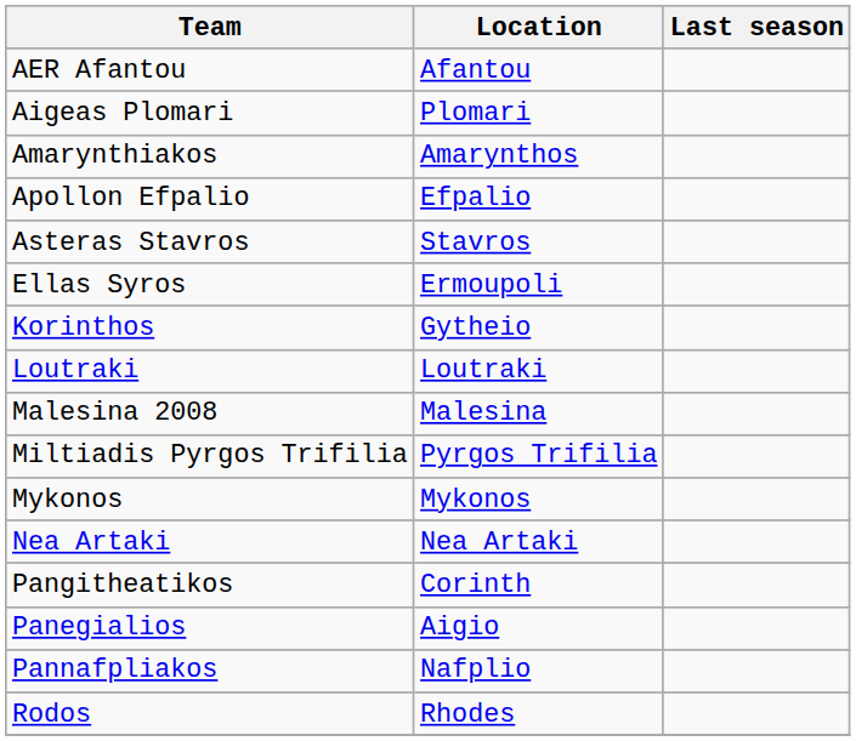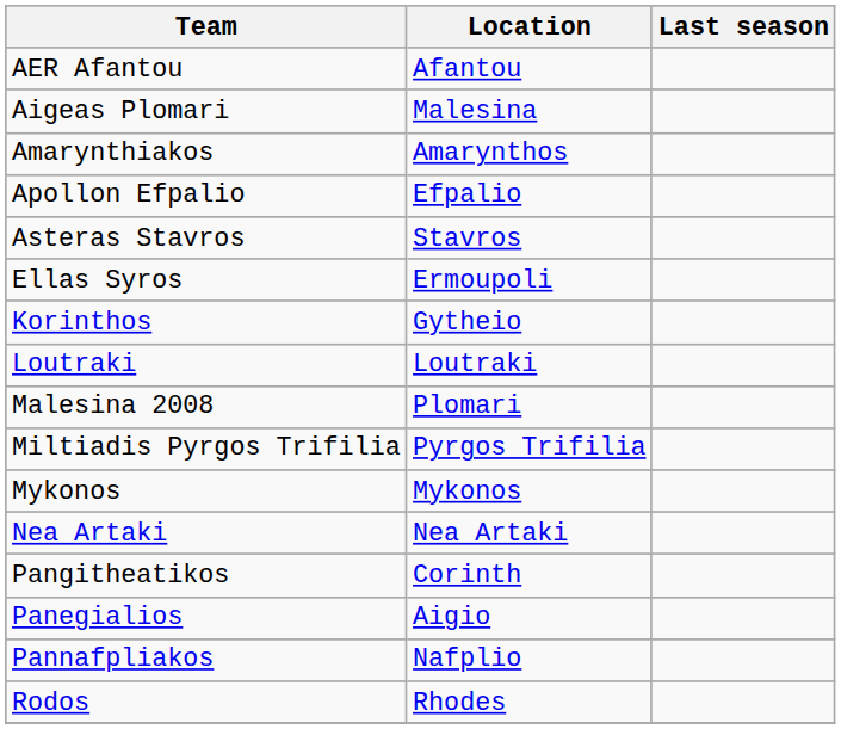Aigeas Plomari | Location: Plomari -> Malesina
Malesina 2008 | Location: Malesina -> Plomari
